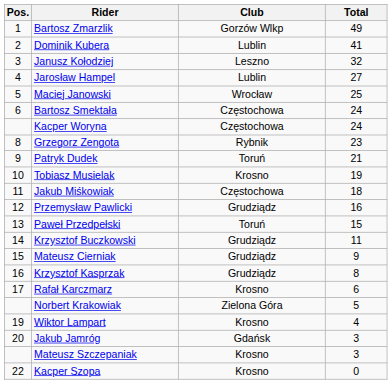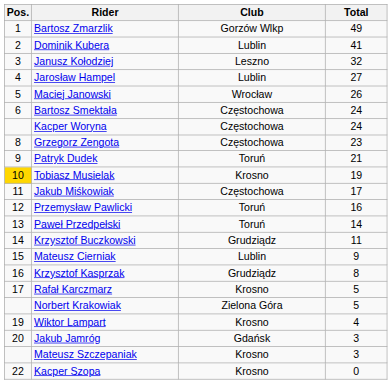Maciej Janowski | Total: 25 -> 26
Grzegorz Zengota | Club: Rybnik -> Częstochowa
Tobiasz Musielak | Pos.: no background -> gold background
Jakub Miśkowiak | Total: 18 -> 17
Przemysław Pawlicki | Club: Grudziądz -> Toruń
Paweł Przedpełski | Total: 15 -> 14
Mateusz Cierniak | Club: Grudziądz -> Lublin
Rafał Karczmarz | Total: 6 -> 5
